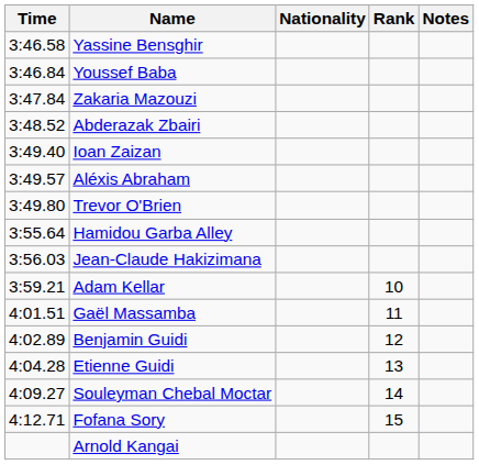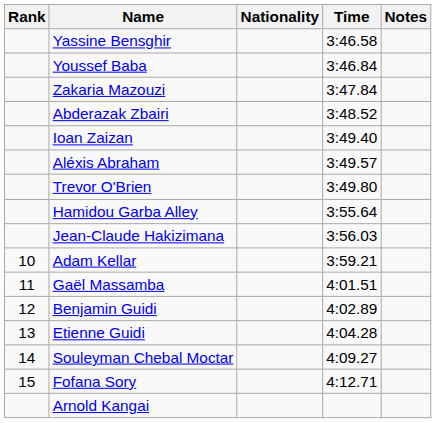columns swapped: Rank <-> Time
